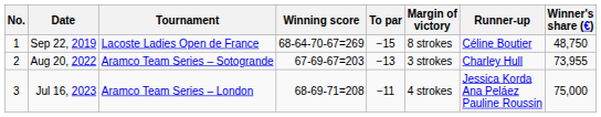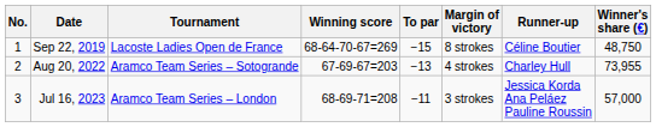Aug 20, 2022 | Margin of victory: 3 strokes -> 4 strokes
Jul 16, 2023 | Margin of victory: 4 strokes -> 3 strokes
Jul 16, 2023 | Winner's share (€): 75,000 -> 57,000
